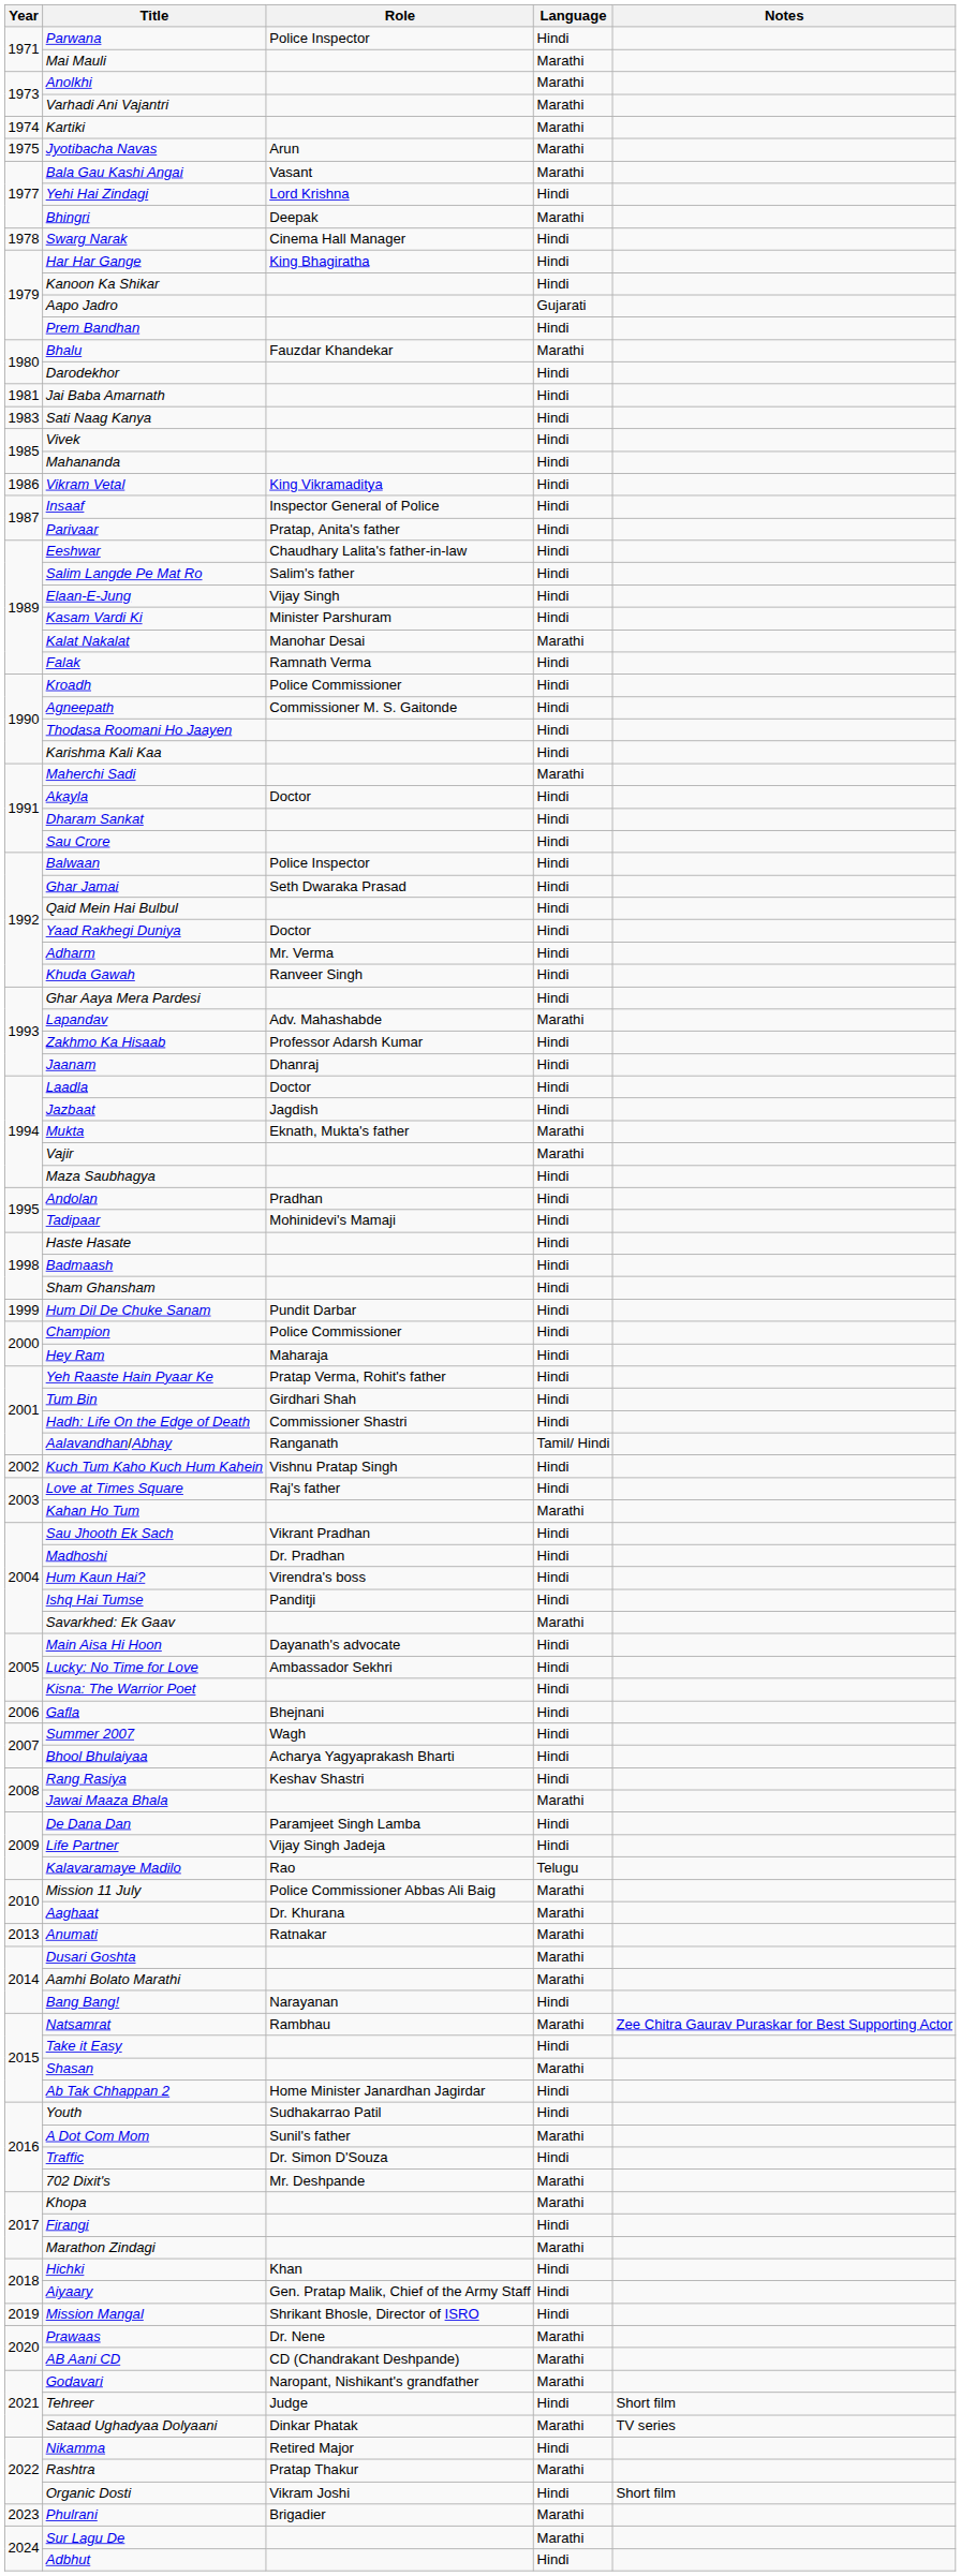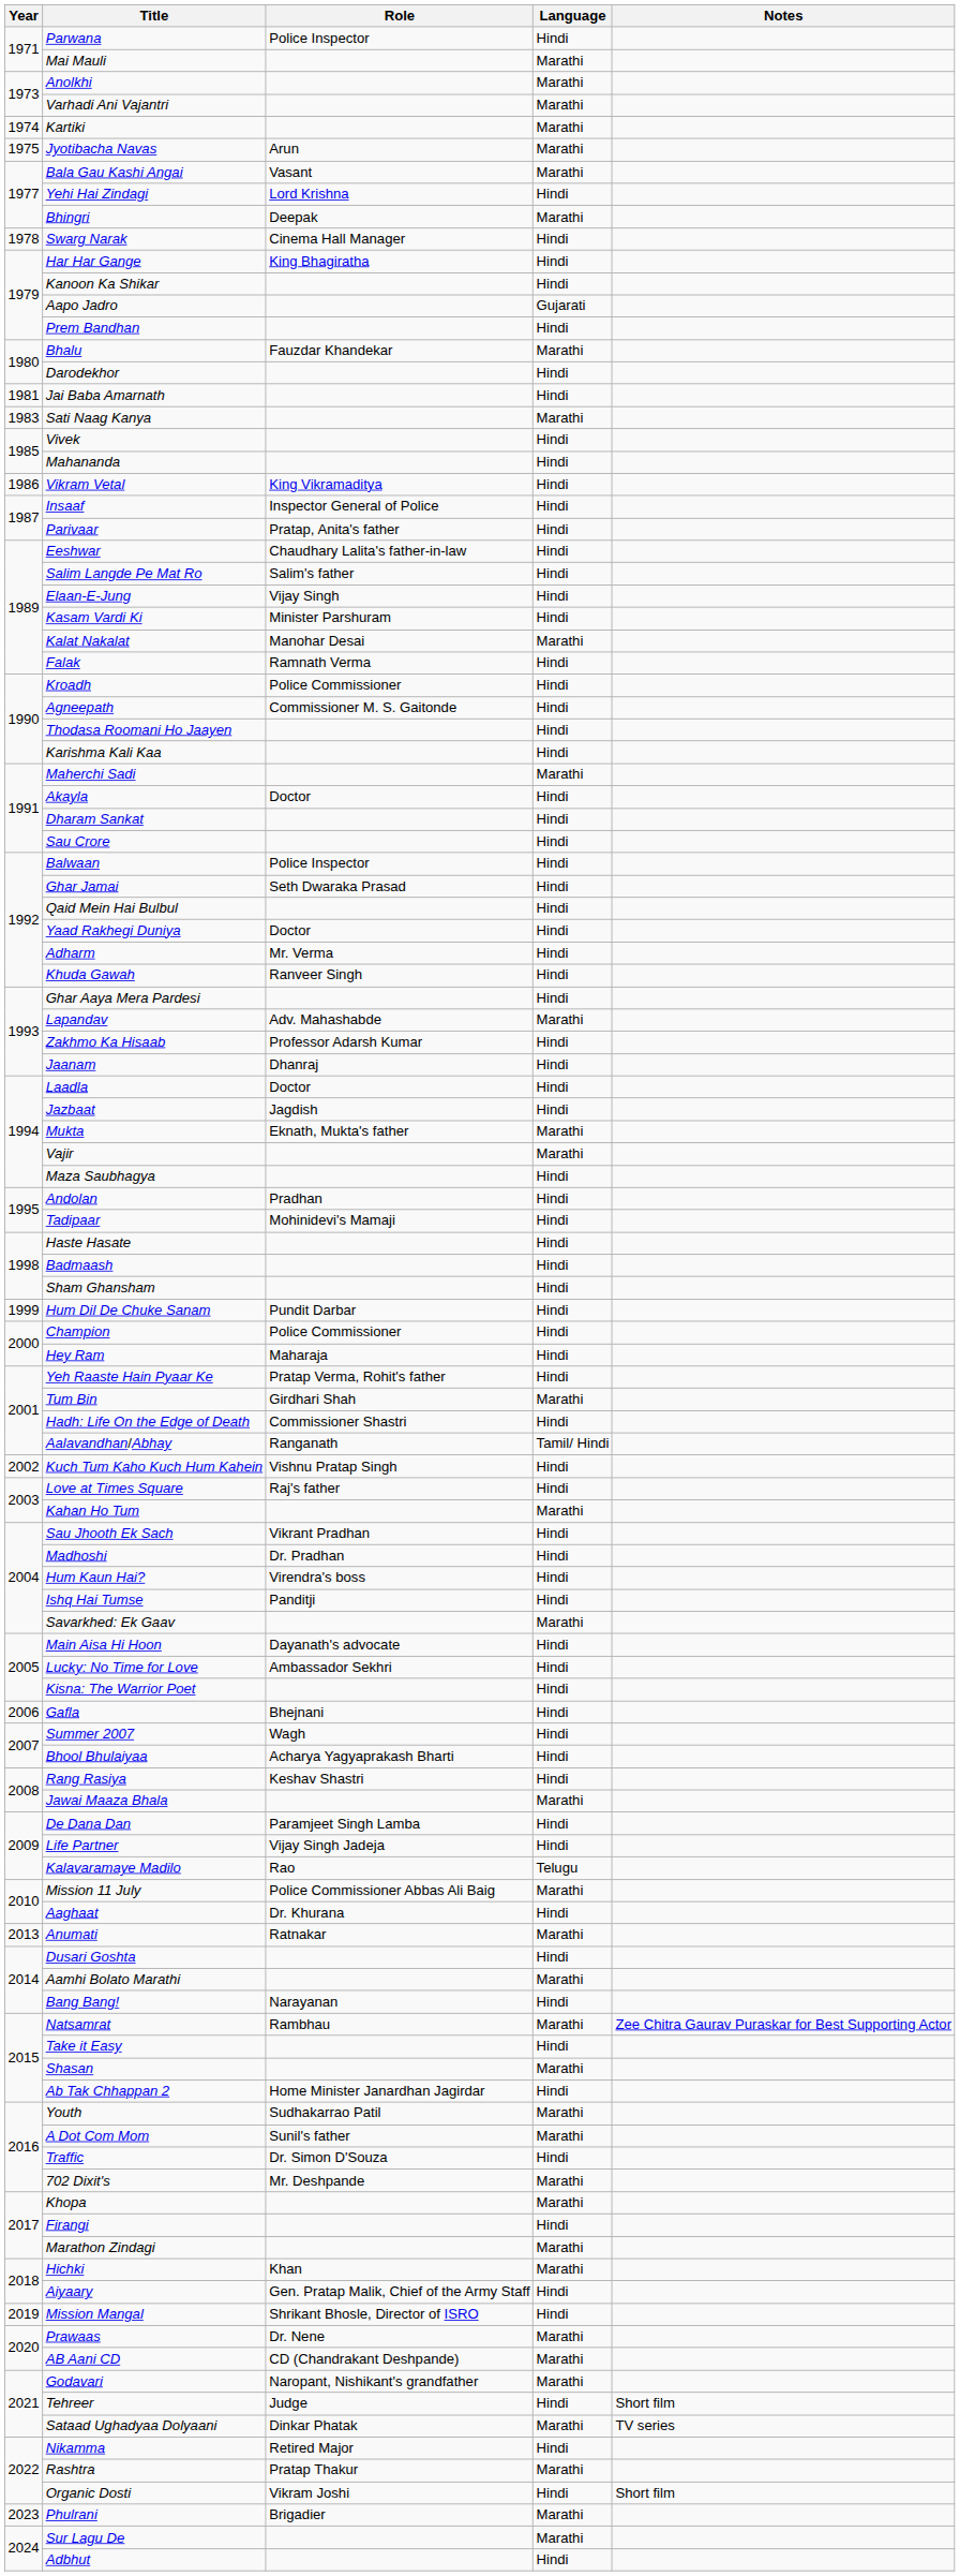Sati Naag Kanya | Language: Hindi -> Marathi
Tum Bin | Language: Hindi -> Marathi
Aaghaat | Language: Marathi -> Hindi
Dusari Goshta | Language: Marathi -> Hindi
Youth | Language: Hindi -> Marathi
Hichki | Language: Hindi -> Marathi
